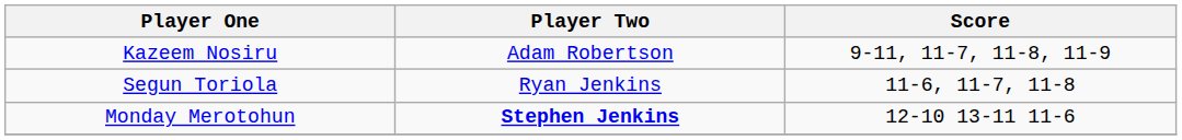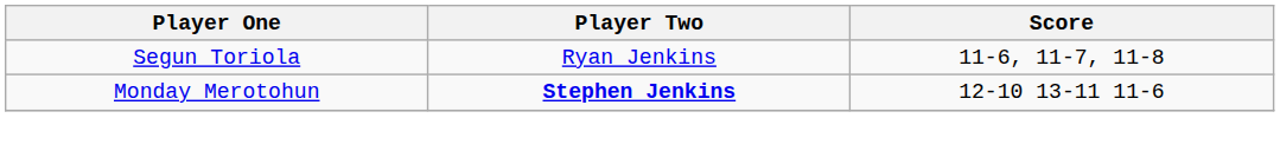- row: Kazeem Nosiru | Adam Robertson | 9-11, 11-7, 11-8, 11-9
